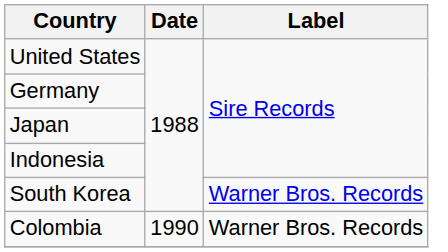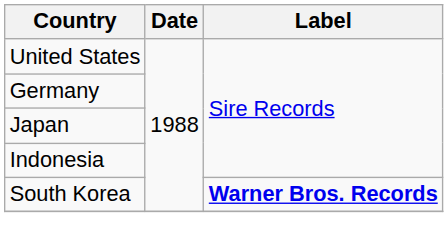South Korea | Label: normal -> bold
- row: Colombia | 1990 | Warner Bros. Records
